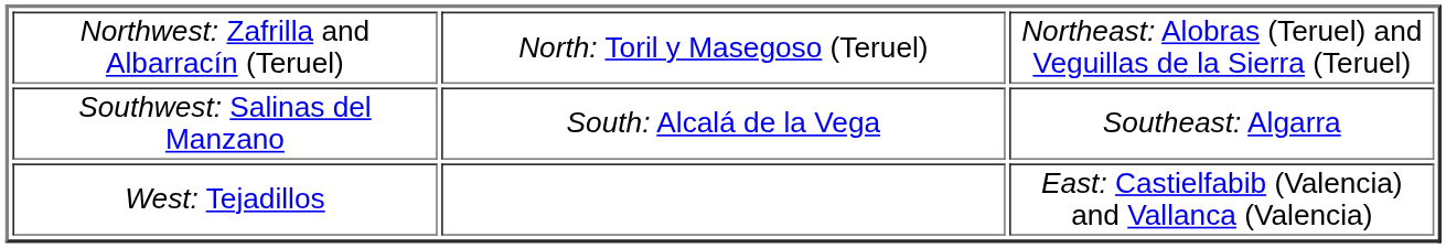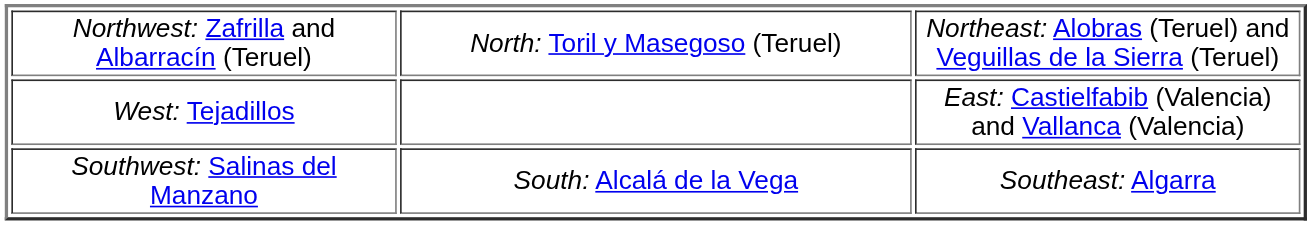rows swapped: West: Tejadillos <-> Southwest: Salinas del Manzano
